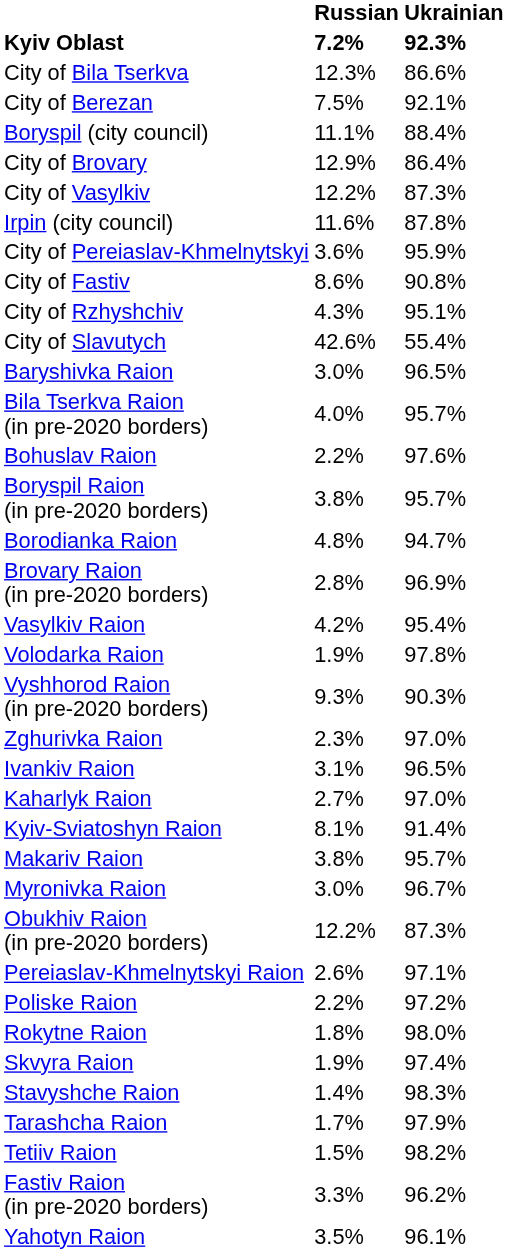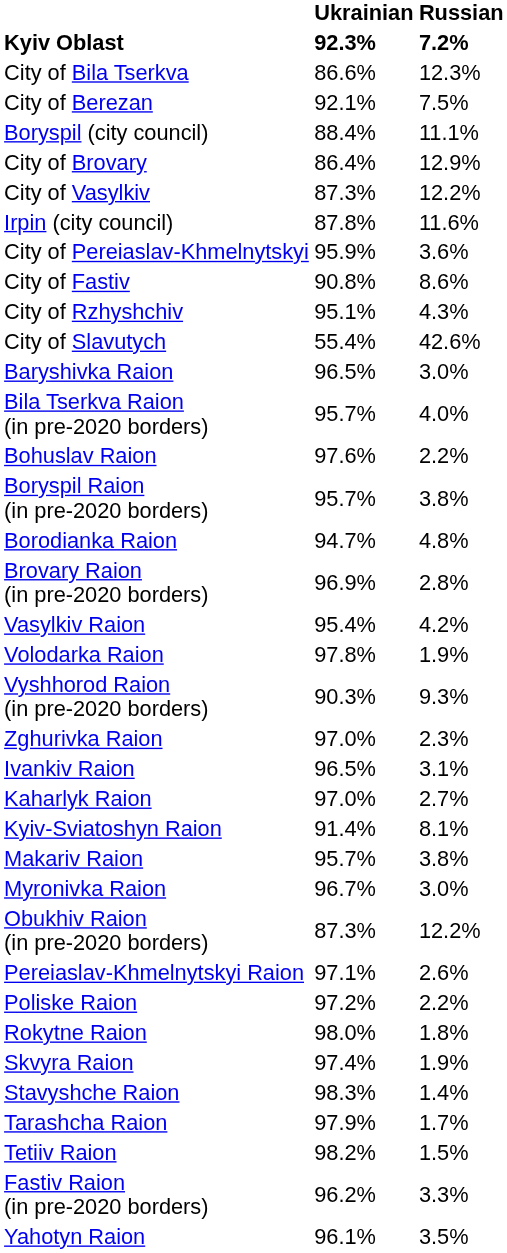columns swapped: Ukrainian <-> Russian
